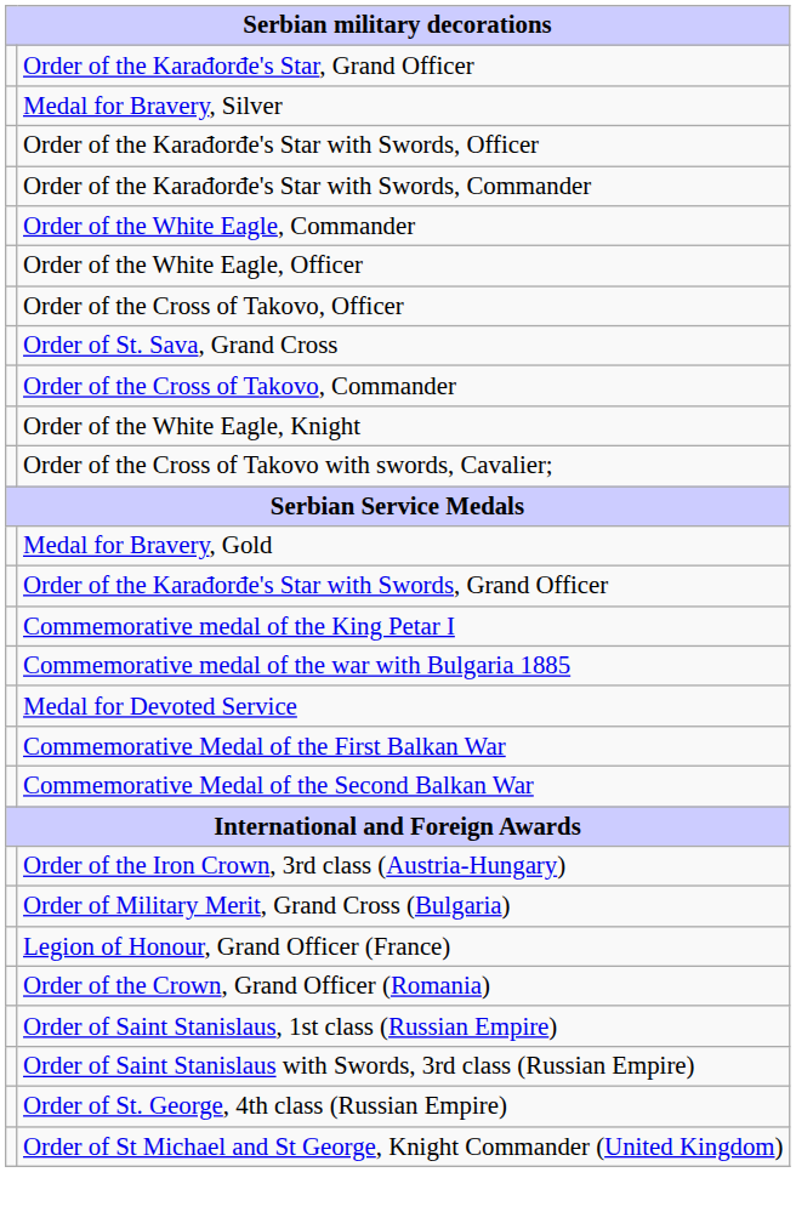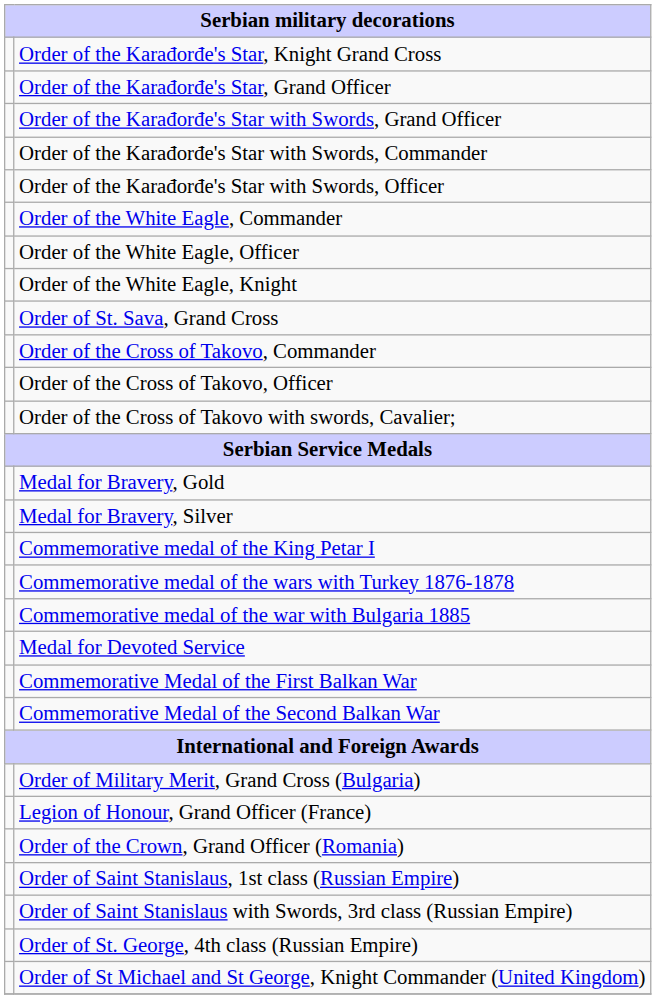+ row: Order of the Karađorđe's Star, Knight Grand Cross
rows swapped: Order of the Karađorđe's Star with Swords, Grand Officer <-> Medal for Bravery, Silver
rows swapped: Order of the Karađorđe's Star with Swords, Commander <-> Order of the Karađorđe's Star with Swords, Officer
rows swapped: Order of the White Eagle, Knight <-> Order of the Cross of Takovo, Officer
+ row: Commemorative medal of the wars with Turkey 1876-1878
- row: Order of the Iron Crown, 3rd class (Austria-Hungary)
